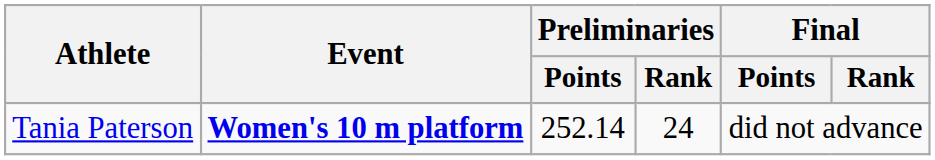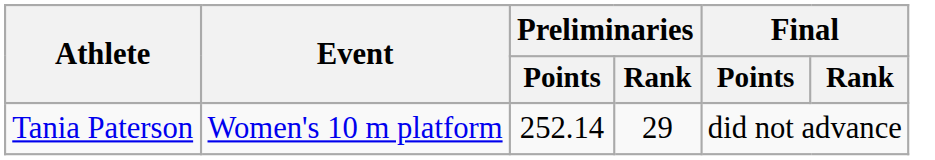Tania Paterson | Event: bold -> normal
Tania Paterson | Preliminaries / Rank: 24 -> 29
